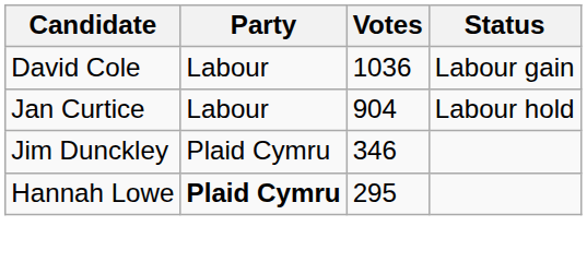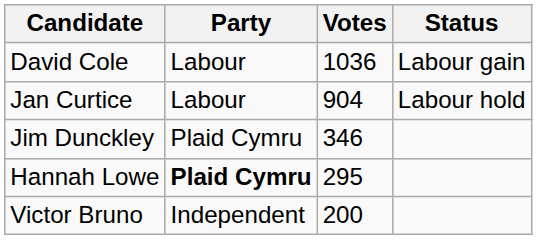+ row: Victor Bruno | Independent | 200
